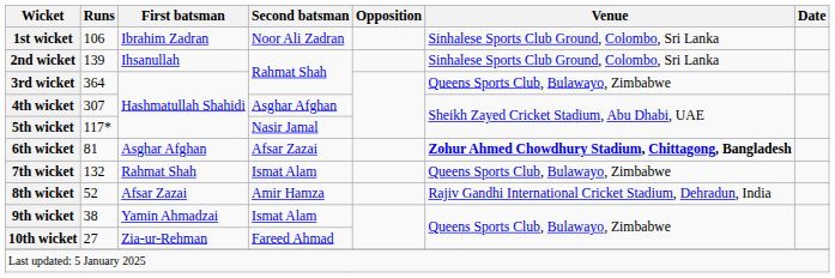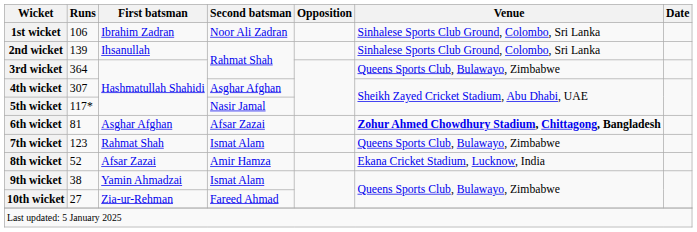7th wicket | Runs: 132 -> 123
8th wicket | Venue: Rajiv Gandhi International Cricket Stadium, Dehradun, India -> Ekana Cricket Stadium, Lucknow, India
